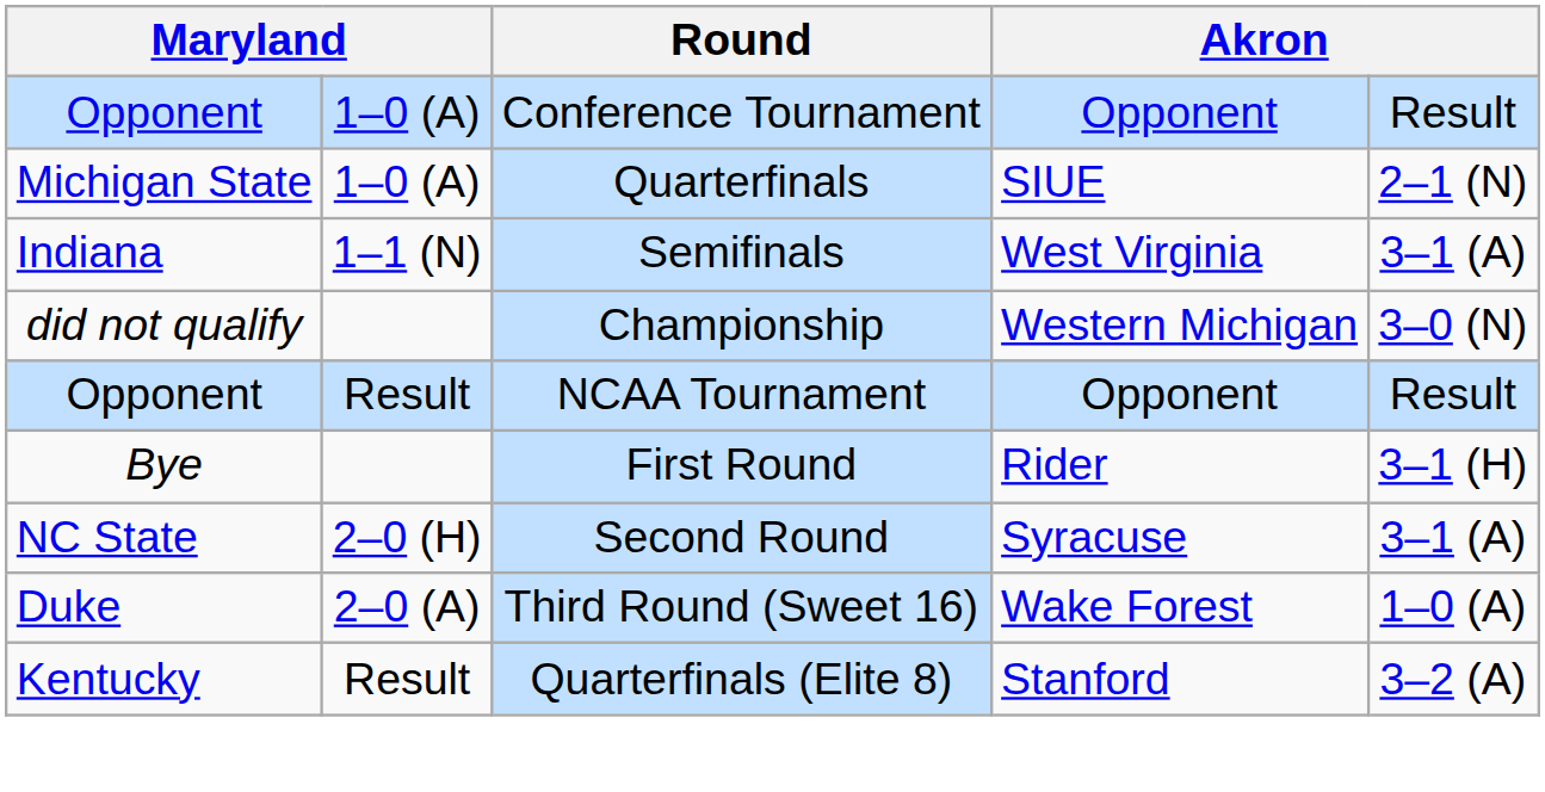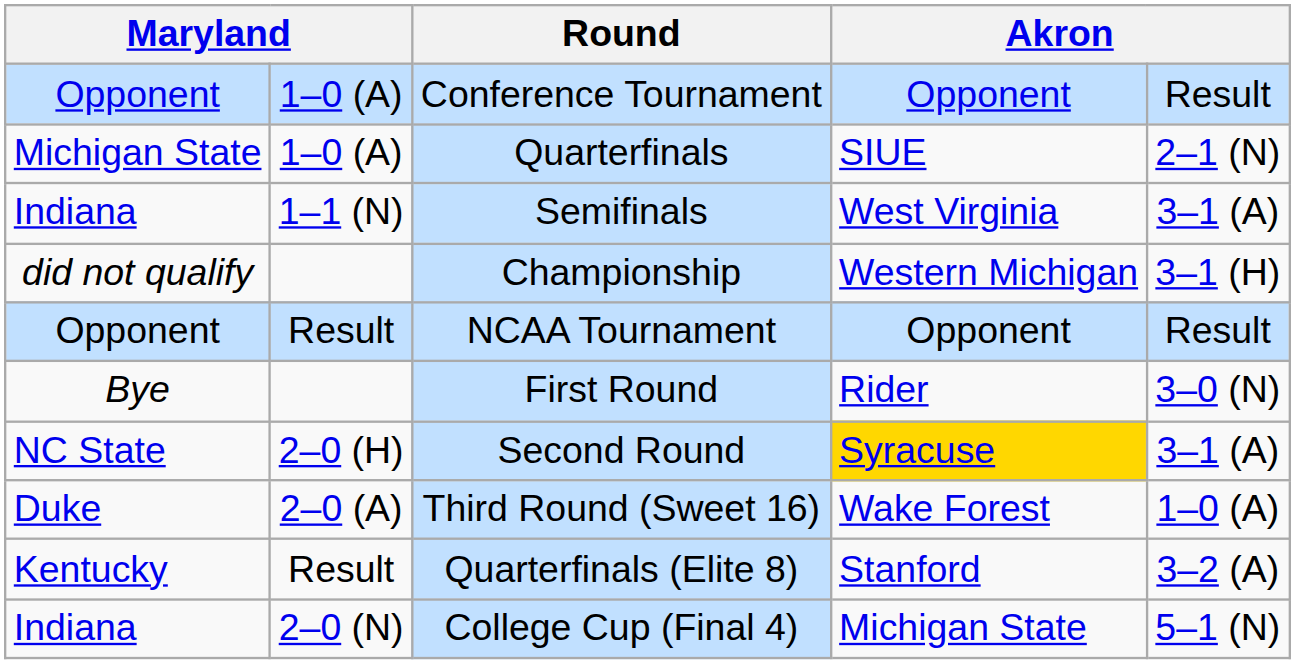Championship | column 5: 3–0 (N) -> 3–1 (H)
First Round | column 5: 3–1 (H) -> 3–0 (N)
Second Round | column 4: no background -> gold background
+ row: Indiana | 2–0 (N) | College Cup (Final 4) | Michigan State | 5–1 (N)
